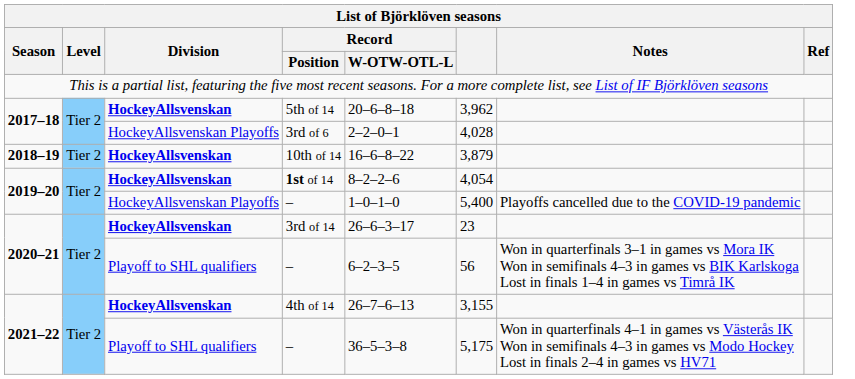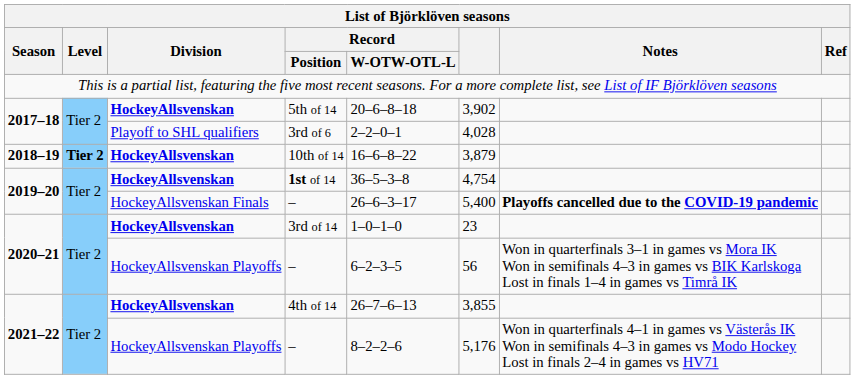5th of 14 | column 6: 3,962 -> 3,902
3rd of 6 | Division: HockeyAllsvenskan Playoffs -> Playoff to SHL qualifiers
10th of 14 | Level: normal -> bold
1st of 14 | Record / W-OTW-OTL-L: 8–2–2–6 -> 36–5–3–8
1st of 14 | column 6: 4,054 -> 4,754
2019–20 / – | Division: HockeyAllsvenskan Playoffs -> HockeyAllsvenskan Finals
2019–20 / – | Record / W-OTW-OTL-L: 1–0–1–0 -> 26–6–3–17
2019–20 / – | Notes: normal -> bold
3rd of 14 | Record / W-OTW-OTL-L: 26–6–3–17 -> 1–0–1–0
2020–21 / – | Division: Playoff to SHL qualifiers -> HockeyAllsvenskan Playoffs
4th of 14 | column 6: 3,155 -> 3,855
2021–22 / – | Division: Playoff to SHL qualifiers -> HockeyAllsvenskan Playoffs
2021–22 / – | Record / W-OTW-OTL-L: 36–5–3–8 -> 8–2–2–6
2021–22 / – | column 6: 5,175 -> 5,176
